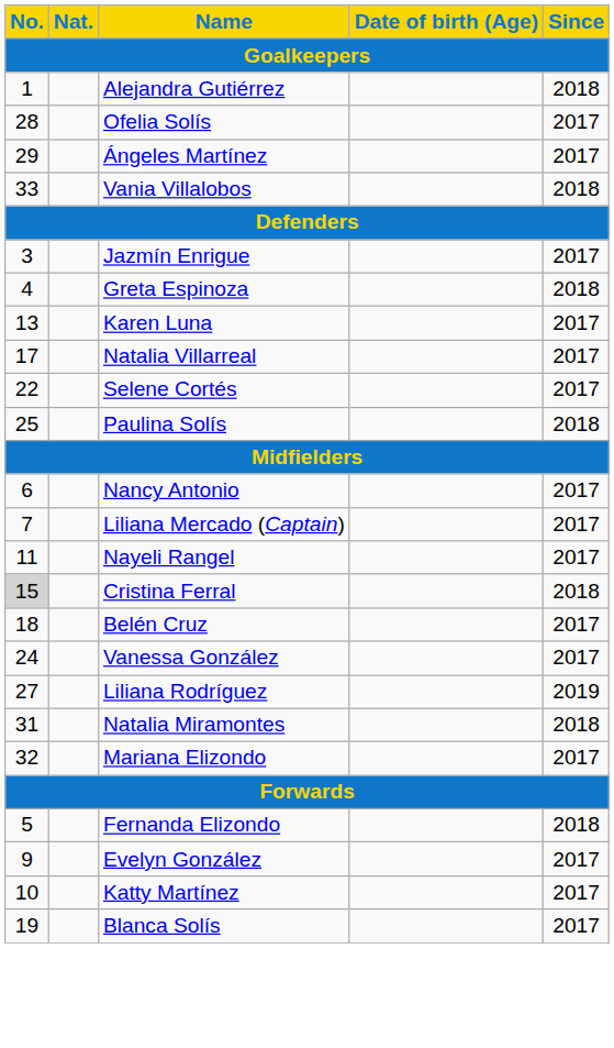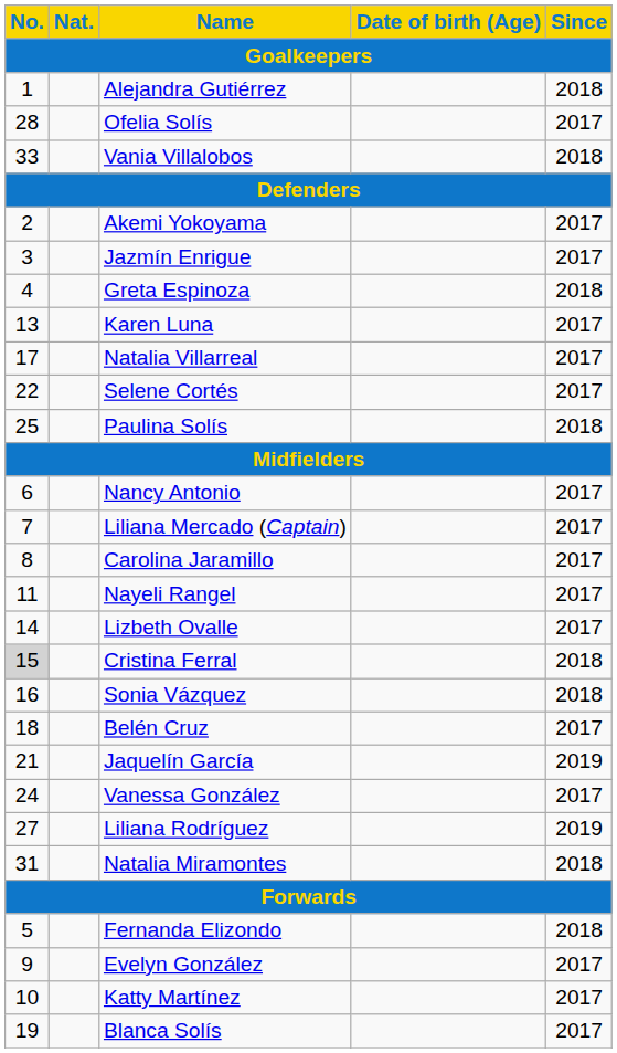- row: 29 | Ángeles Martínez | 2017
+ row: 2 | Akemi Yokoyama | 2017
+ row: 8 | Carolina Jaramillo | 2017
+ row: 14 | Lizbeth Ovalle | 2017
+ row: 16 | Sonia Vázquez | 2018
+ row: 21 | Jaquelín García | 2019
- row: 32 | Mariana Elizondo | 2017
